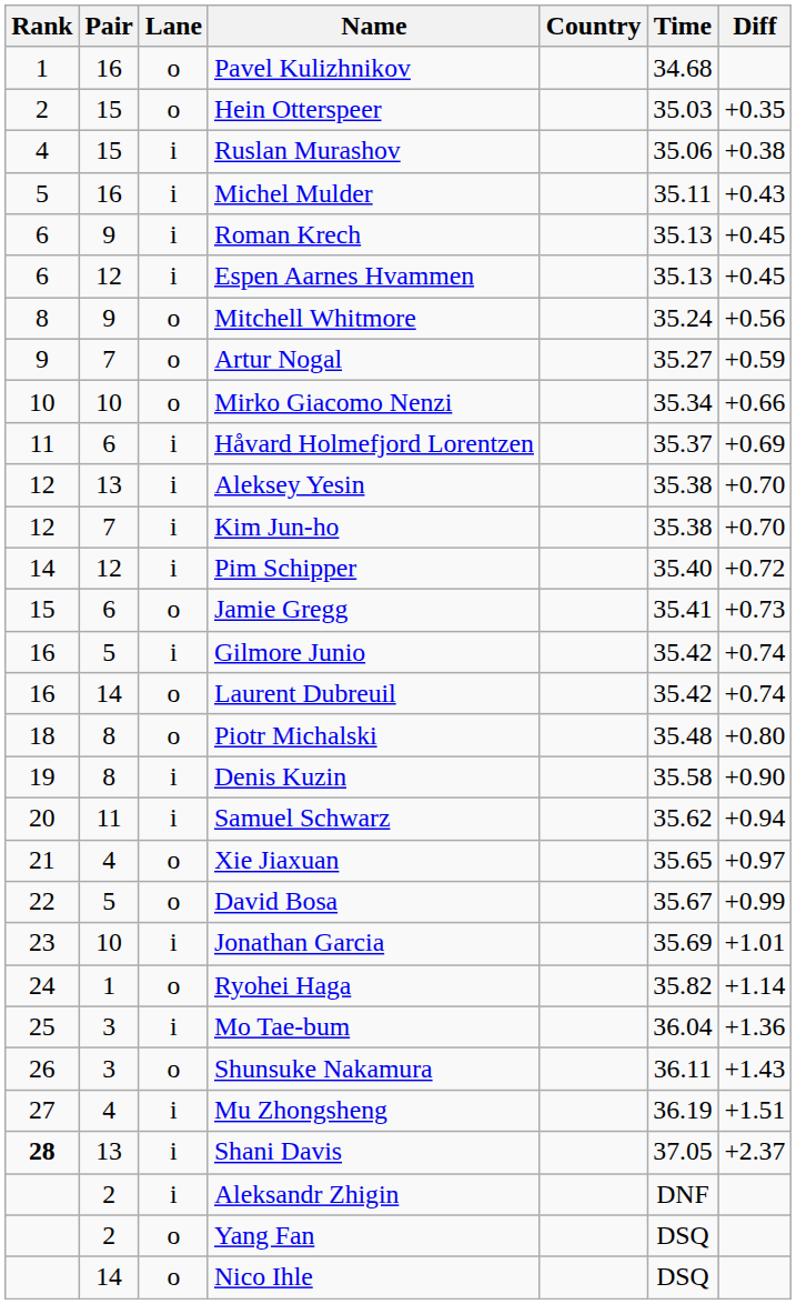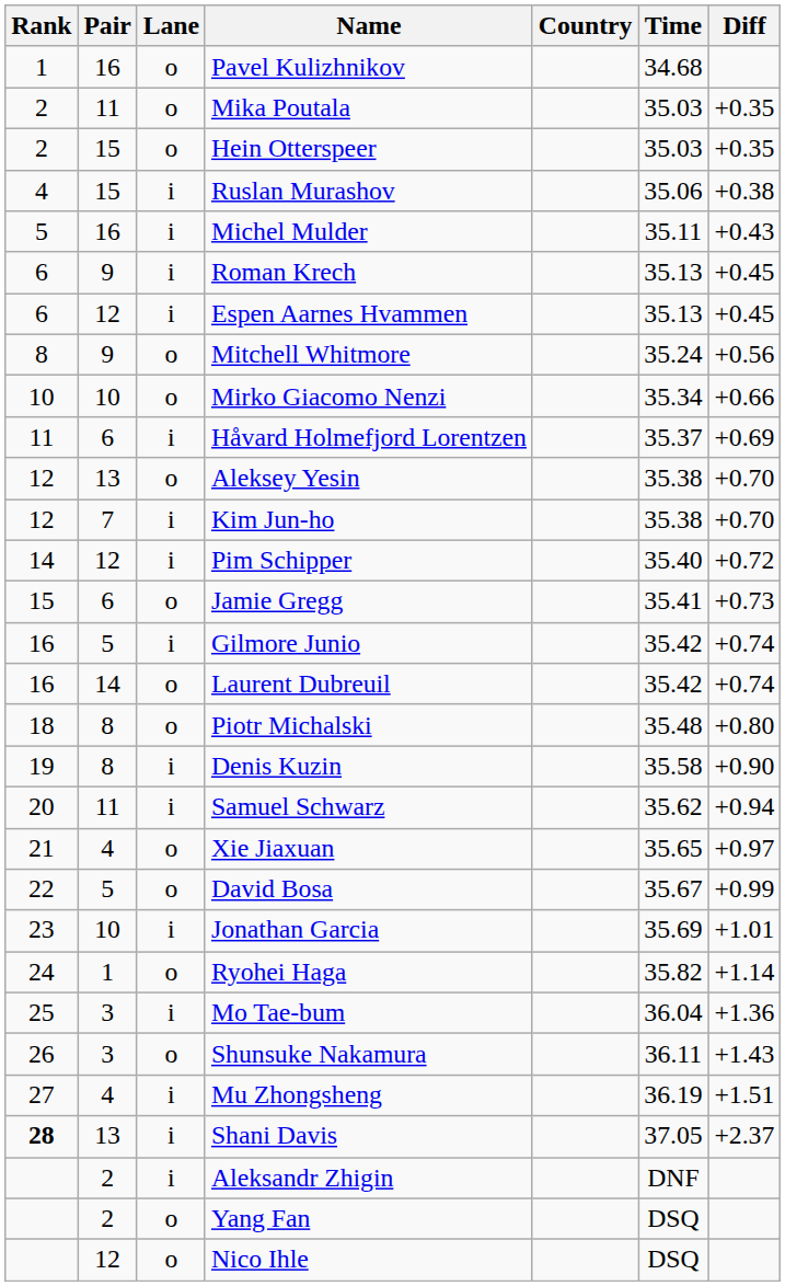+ row: 2 | 11 | o | Mika Poutala | 35.03 | +0.35
- row: 9 | 7 | o | Artur Nogal | 35.27 | +0.59
Aleksey Yesin | Lane: i -> o
Nico Ihle | Pair: 14 -> 12
